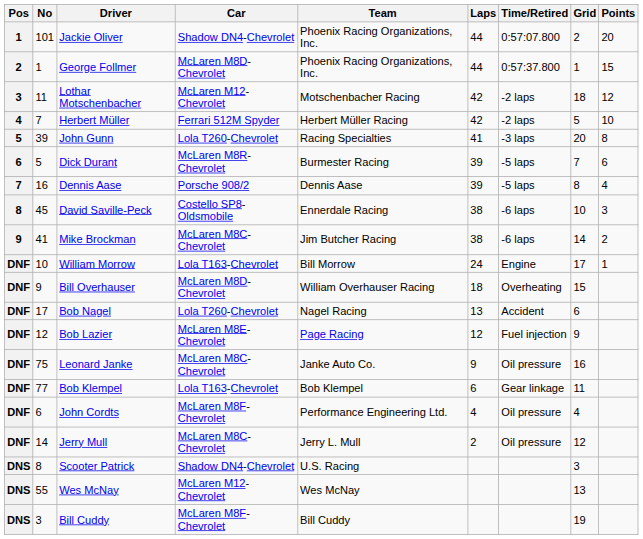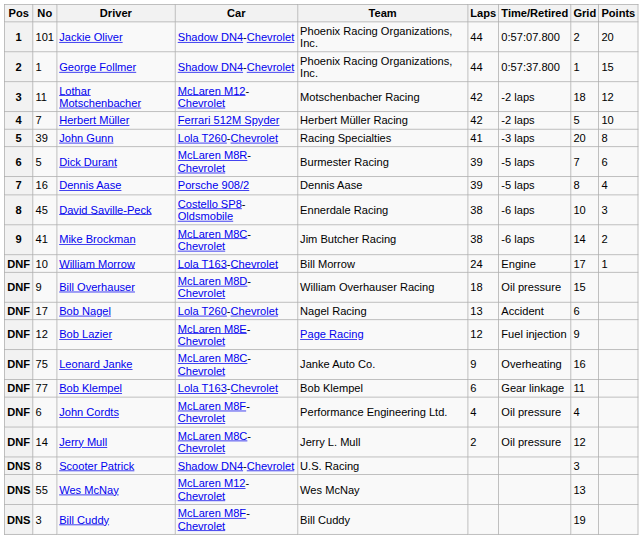George Follmer | Car: McLaren M8D-Chevrolet -> Shadow DN4-Chevrolet
Bill Overhauser | Time/Retired: Overheating -> Oil pressure
Leonard Janke | Time/Retired: Oil pressure -> Overheating
